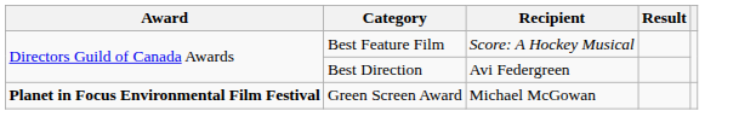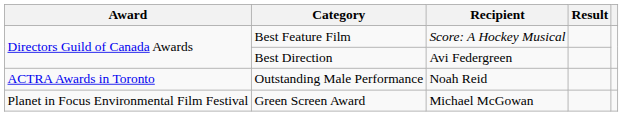+ row: ACTRA Awards in Toronto | Outstanding Male Performance | Noah Reid
Green Screen Award | Award: bold -> normal
